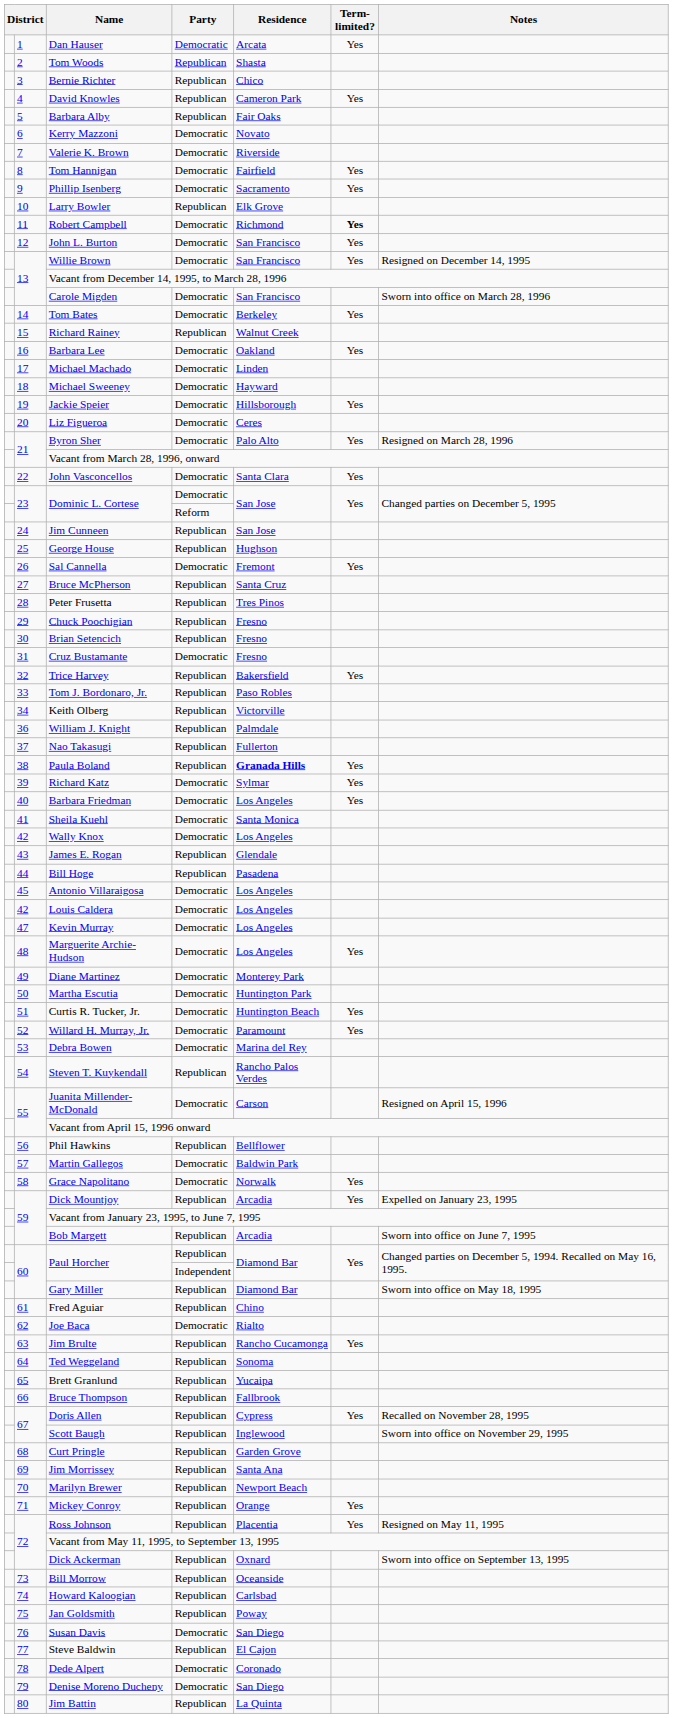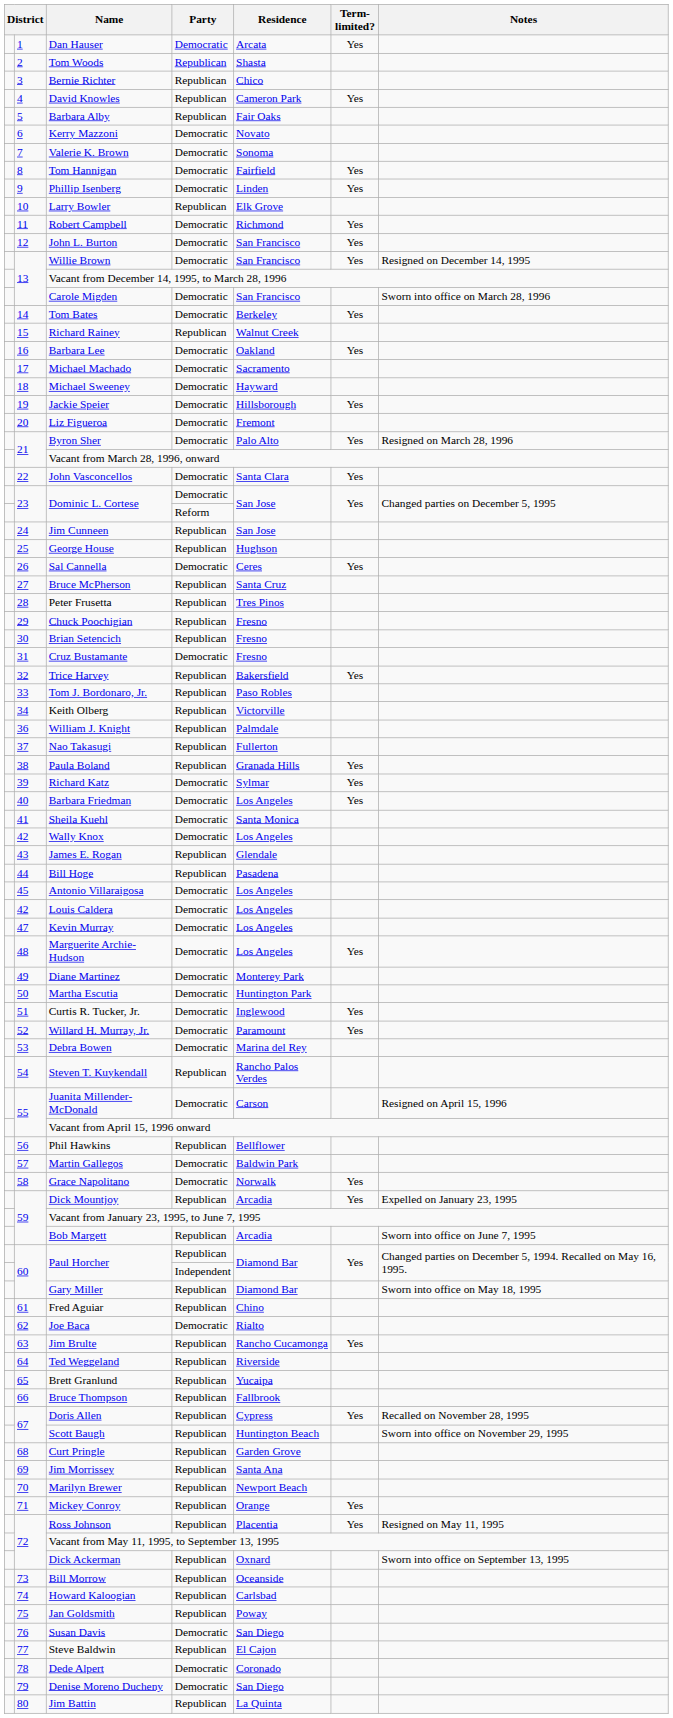Valerie K. Brown | Residence: Riverside -> Sonoma
Phillip Isenberg | Residence: Sacramento -> Linden
Robert Campbell | Term-limited?: bold -> normal
Michael Machado | Residence: Linden -> Sacramento
Liz Figueroa | Residence: Ceres -> Fremont
Sal Cannella | Residence: Fremont -> Ceres
Paula Boland | Residence: bold -> normal
Curtis R. Tucker, Jr. | Residence: Huntington Beach -> Inglewood
Ted Weggeland | Residence: Sonoma -> Riverside
Scott Baugh | Residence: Inglewood -> Huntington Beach
